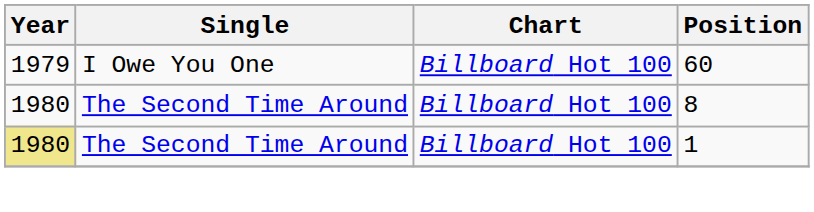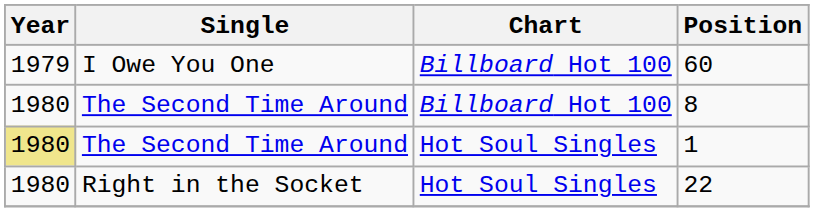1 | Chart: Billboard Hot 100 -> Hot Soul Singles
+ row: 1980 | Right in the Socket | Hot Soul Singles | 22
